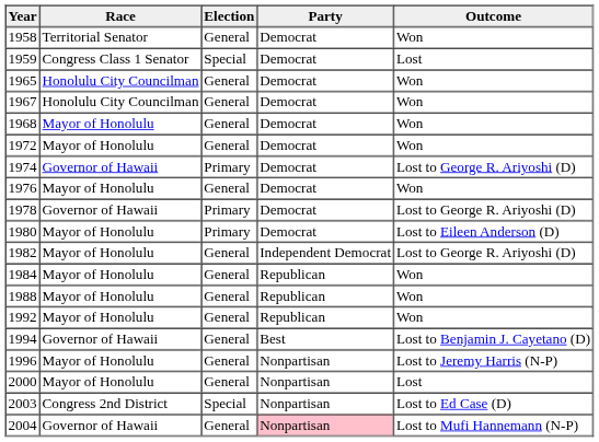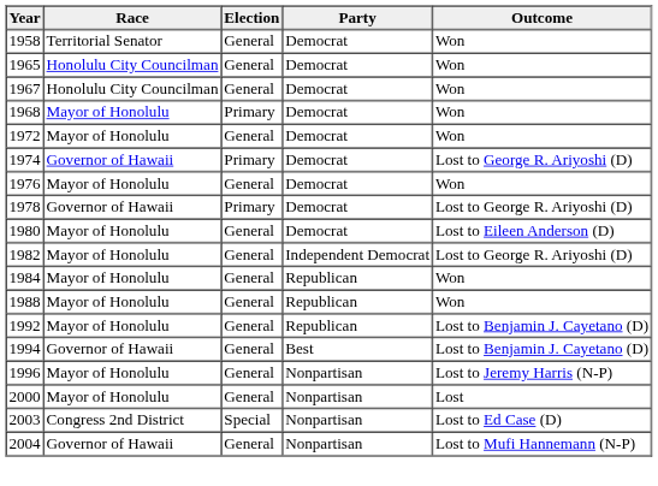- row: 1959 | Congress Class 1 Senator | Special | Democrat | Lost
1968 | Election: General -> Primary
1980 | Election: Primary -> General
1992 | Outcome: Won -> Lost to Benjamin J. Cayetano (D)
2004 | Party: pink background -> no background
